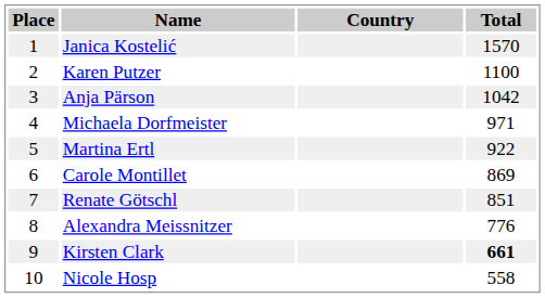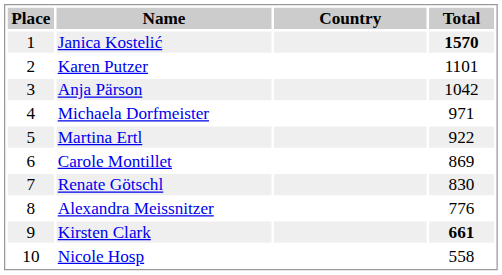Janica Kostelić | Total: normal -> bold
Karen Putzer | Total: 1100 -> 1101
Renate Götschl | Total: 851 -> 830
